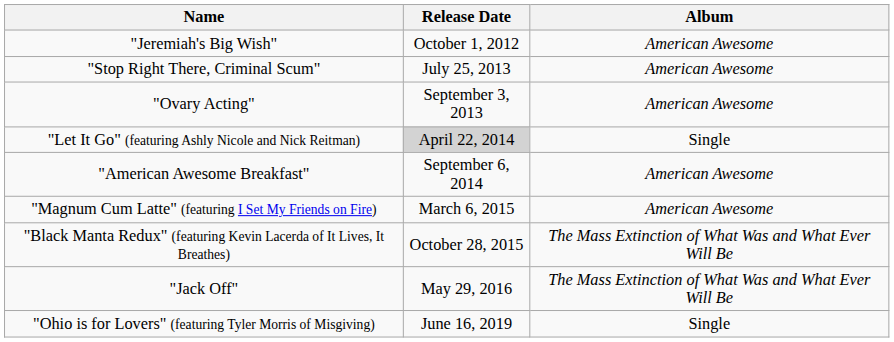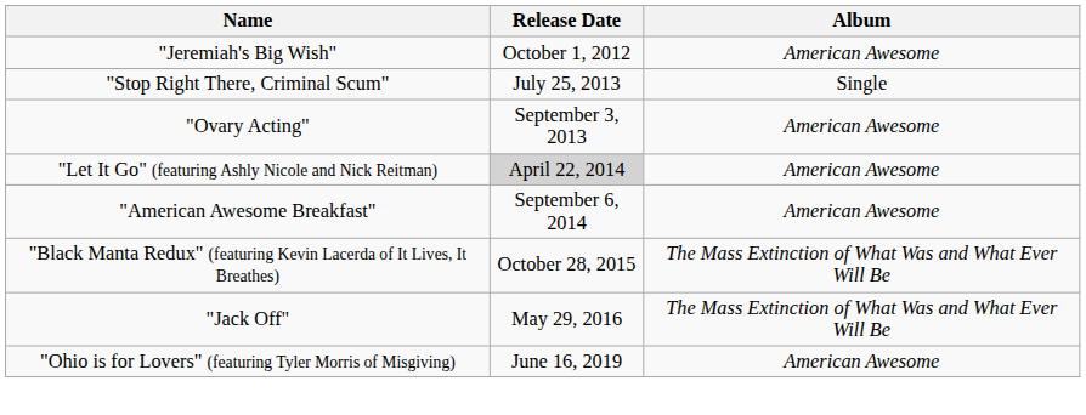"Stop Right There, Criminal Scum" | Album: American Awesome -> Single
"Let It Go" (featuring Ashly Nicole and Nick Reitman) | Album: Single -> American Awesome
- row: "Magnum Cum Latte" (featuring I Set My Friends on Fire) | March 6, 2015 | American Awesome
"Ohio is for Lovers" (featuring Tyler Morris of Misgiving) | Album: Single -> American Awesome
